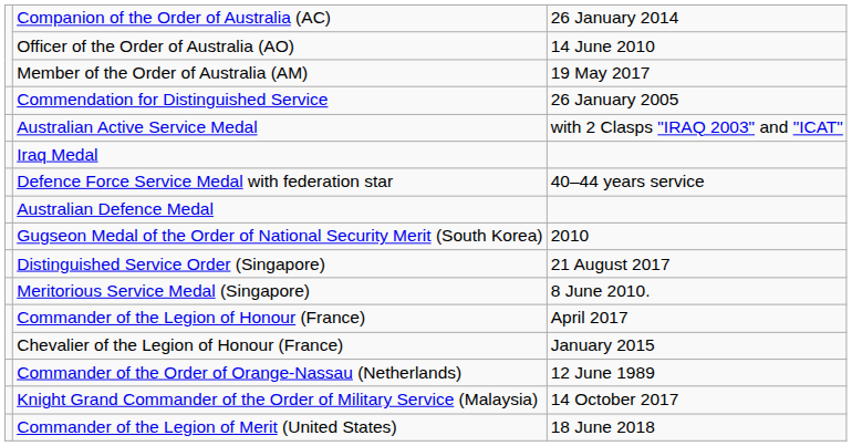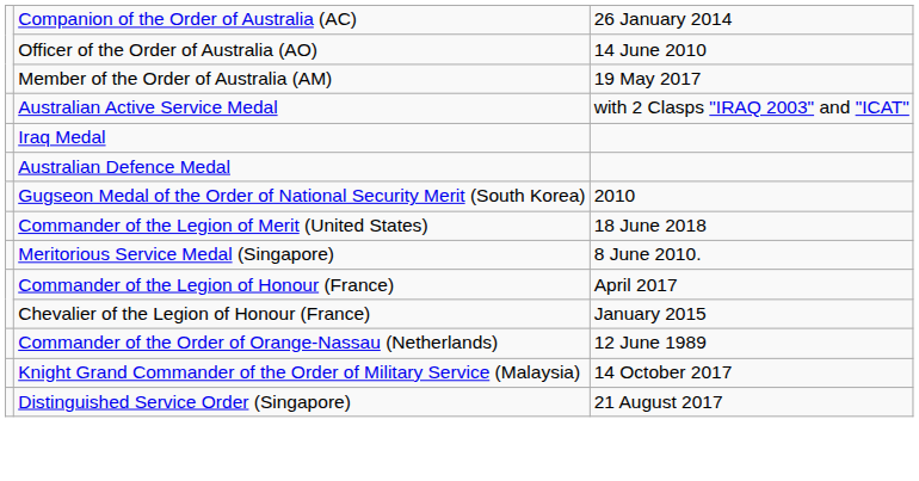- row: Commendation for Distinguished Service | 26 January 2005
- row: Defence Force Service Medal with federation star | 40–44 years service
rows swapped: Distinguished Service Order (Singapore) <-> Commander of the Legion of Merit (United States)
